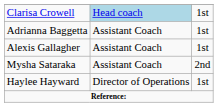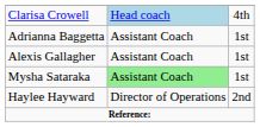Clarisa Crowell | column 3: 1st -> 4th
Mysha Sataraka | column 2: no background -> lightgreen background
Mysha Sataraka | column 3: 2nd -> 1st
Haylee Hayward | column 3: 1st -> 2nd
